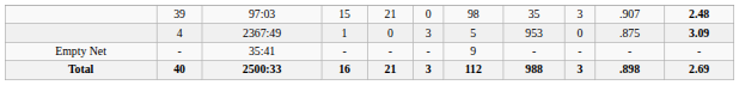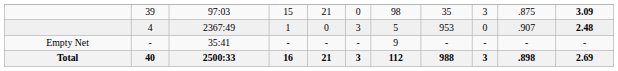39 | column 10: .907 -> .875
39 | column 11: 2.48 -> 3.09
4 | column 10: .875 -> .907
4 | column 11: 3.09 -> 2.48
